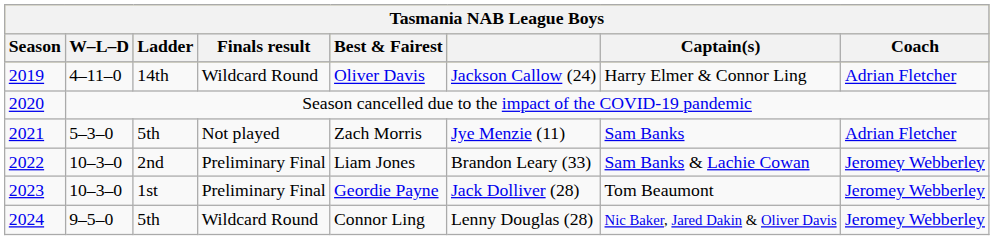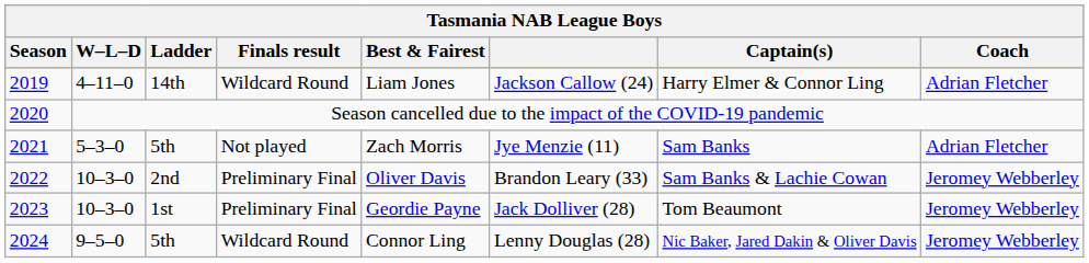2019 | Best & Fairest: Oliver Davis -> Liam Jones
2022 | Best & Fairest: Liam Jones -> Oliver Davis
